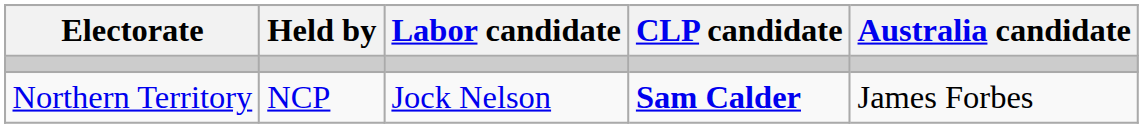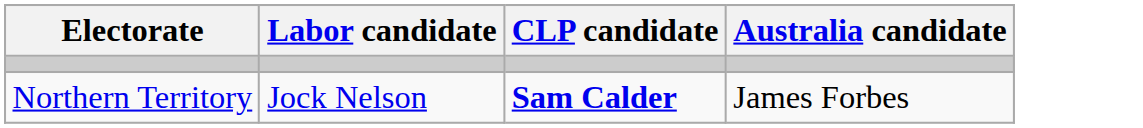- column: Held by | NCP
